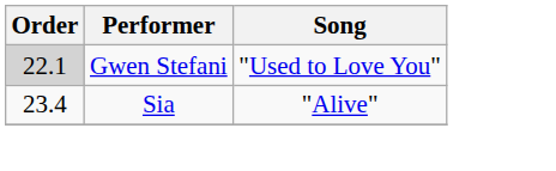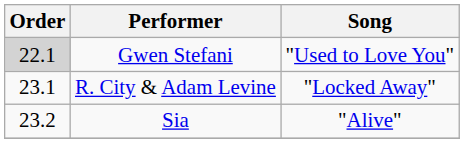+ row: 23.1 | R. City & Adam Levine | "Locked Away"
Sia | Order: 23.4 -> 23.2
